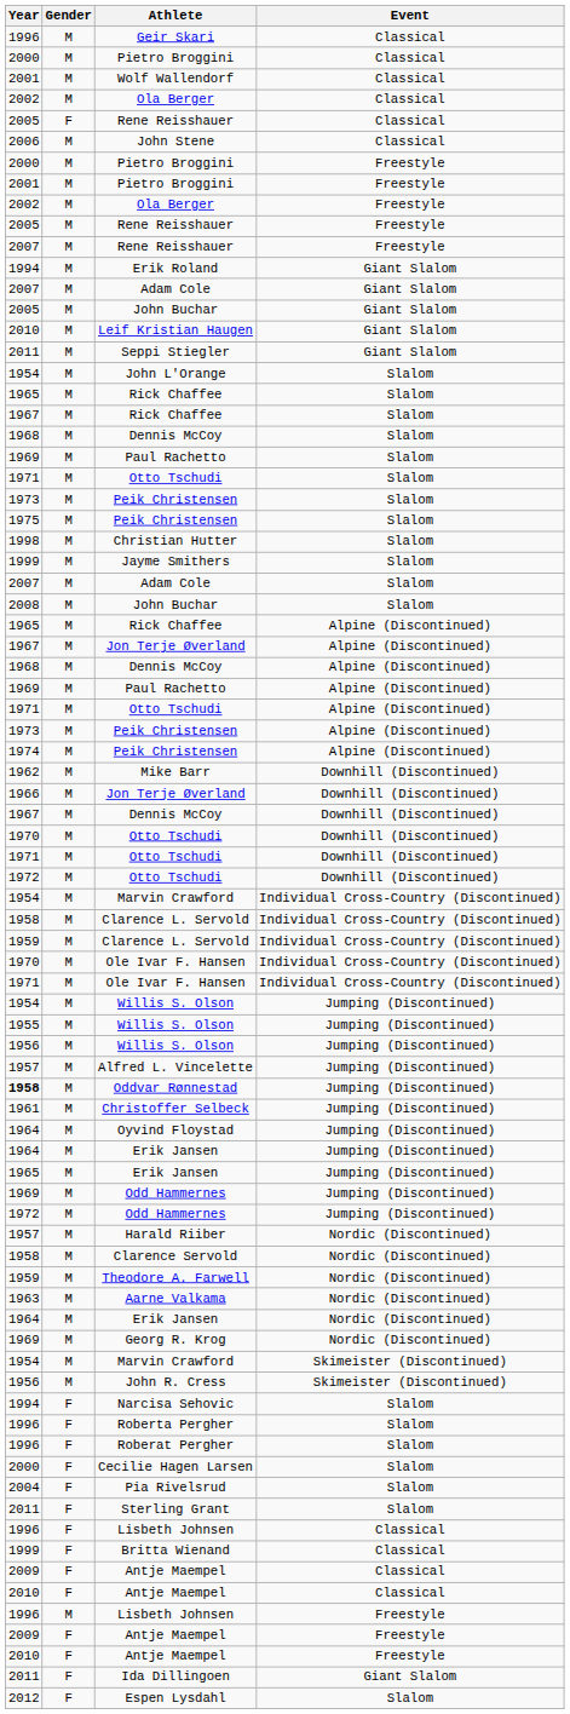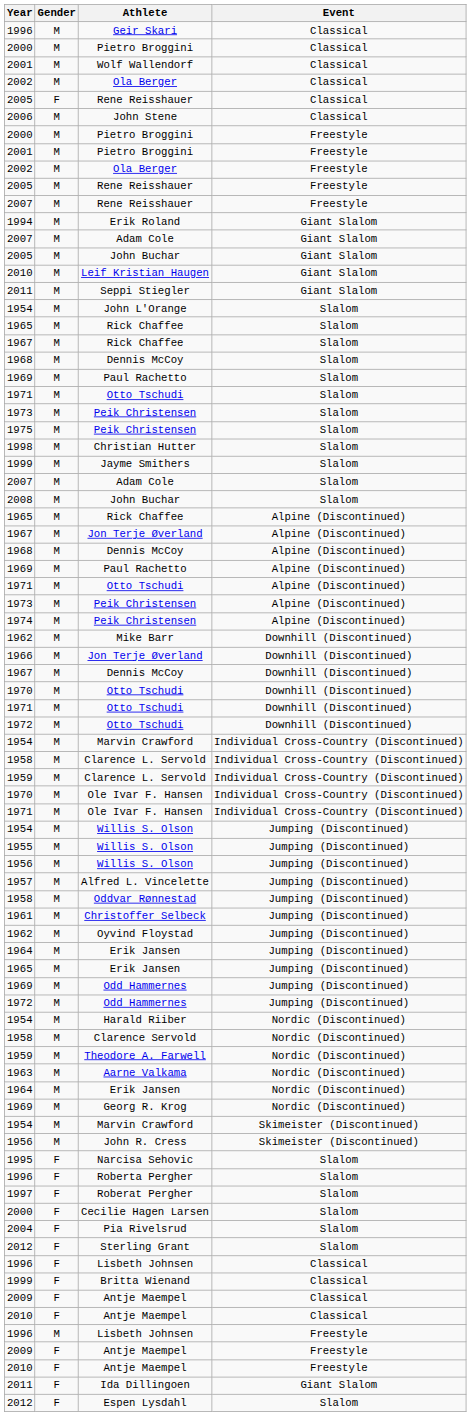Oddvar Rønnestad | Year: bold -> normal
Oyvind Floystad | Year: 1964 -> 1962
Harald Riiber | Year: 1957 -> 1954
Narcisa Sehovic | Year: 1994 -> 1995
Roberat Pergher | Year: 1996 -> 1997
Sterling Grant | Year: 2011 -> 2012
